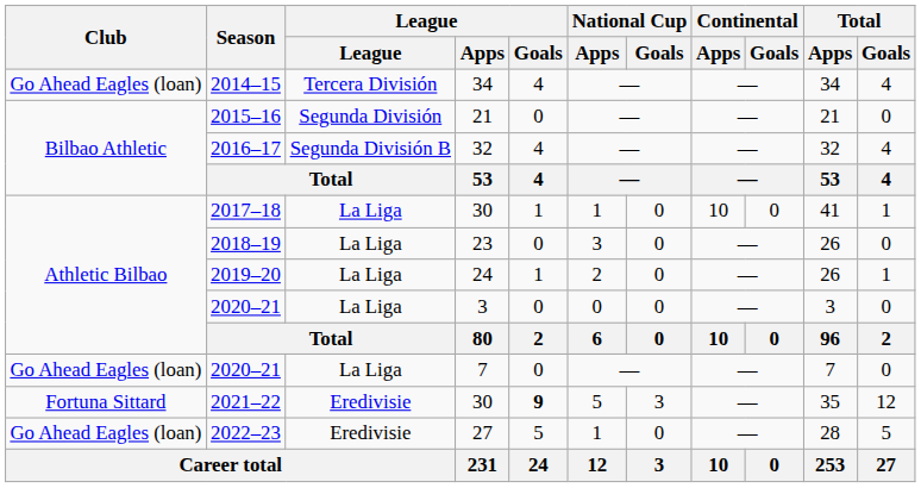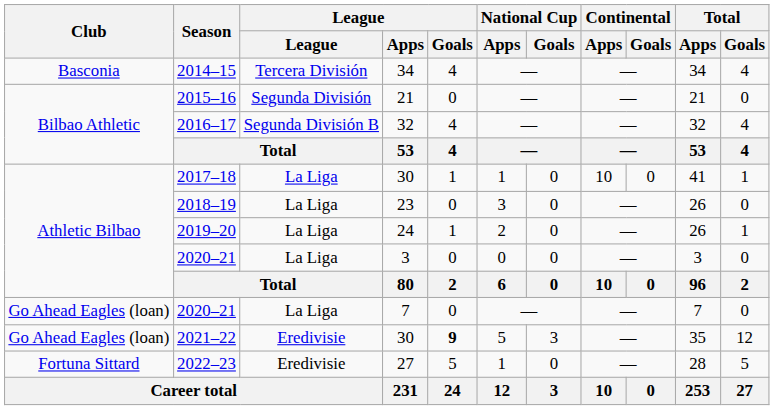2014–15 | Club: Go Ahead Eagles (loan) -> Basconia
2021–22 | Club: Fortuna Sittard -> Go Ahead Eagles (loan)
2022–23 | Club: Go Ahead Eagles (loan) -> Fortuna Sittard
